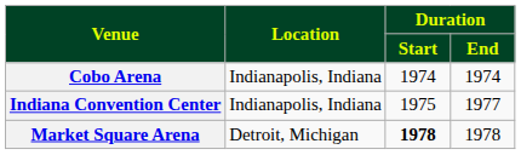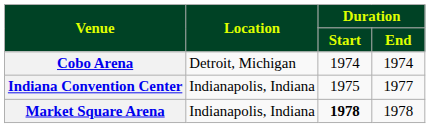Cobo Arena | Location: Indianapolis, Indiana -> Detroit, Michigan
Market Square Arena | Location: Detroit, Michigan -> Indianapolis, Indiana
